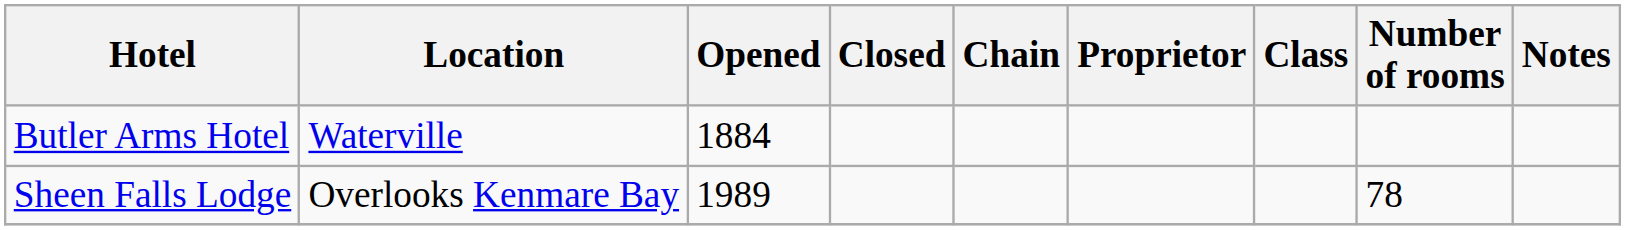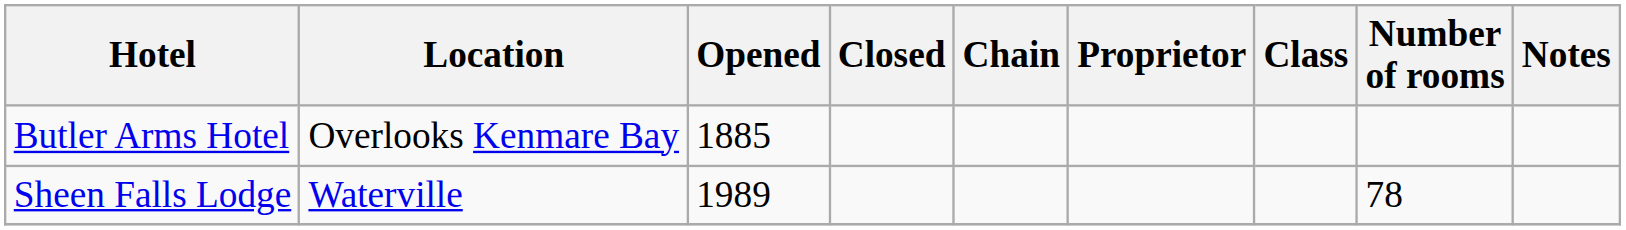Butler Arms Hotel | Location: Waterville -> Overlooks Kenmare Bay
Butler Arms Hotel | Opened: 1884 -> 1885
Sheen Falls Lodge | Location: Overlooks Kenmare Bay -> Waterville
